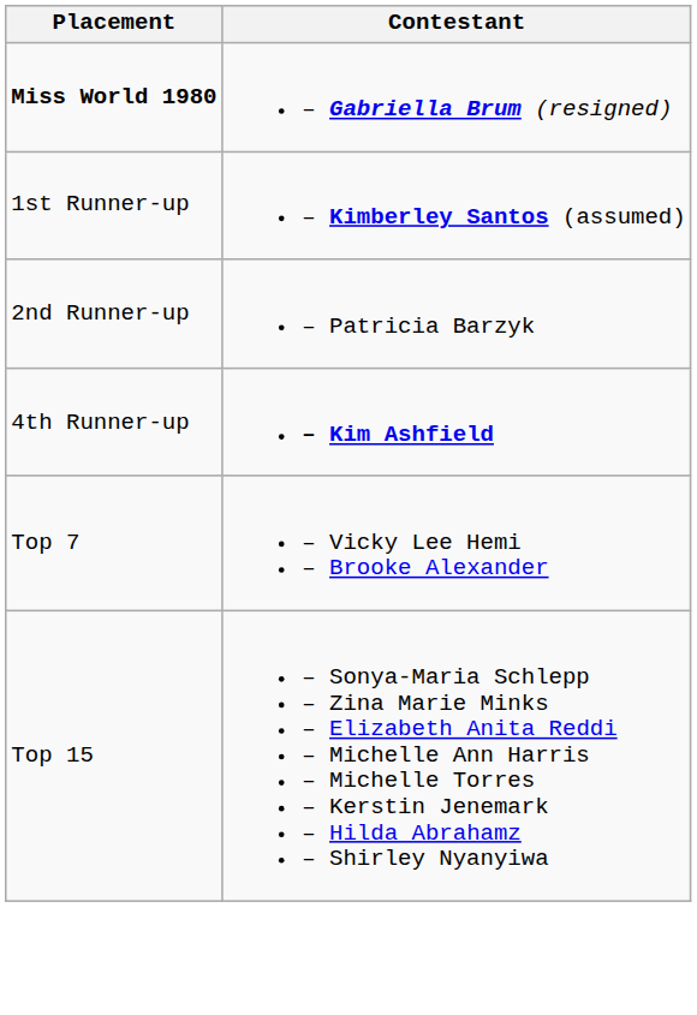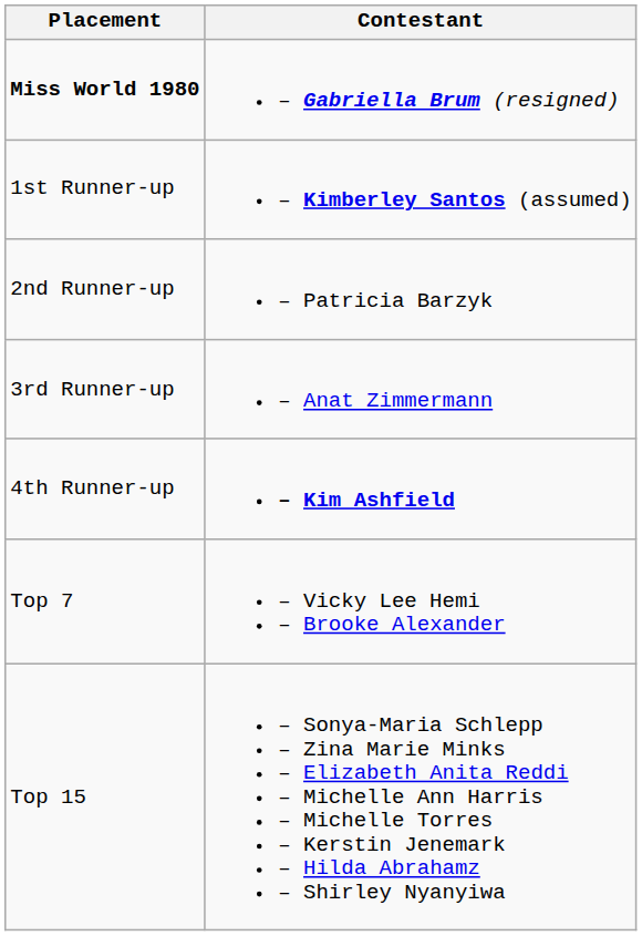+ row: 3rd Runner-up | – Anat Zimmermann
